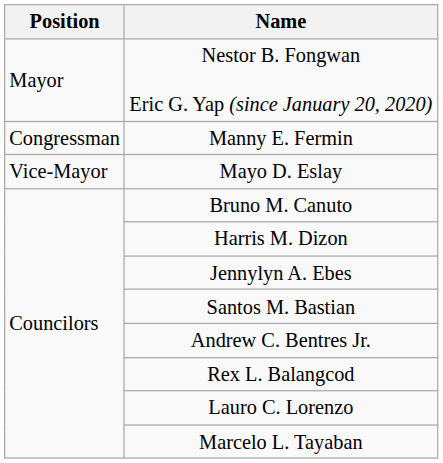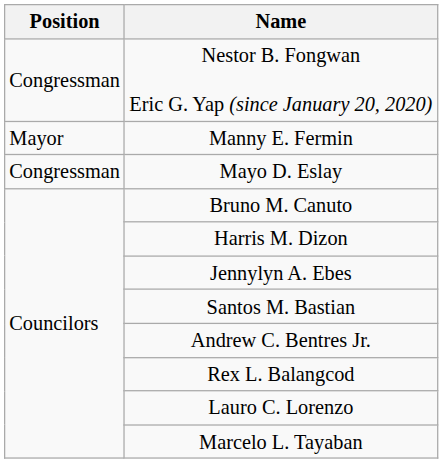Nestor B. Fongwan Eric G. Yap (since January 20, 2020) | Position: Mayor -> Congressman
Manny E. Fermin | Position: Congressman -> Mayor
Mayo D. Eslay | Position: Vice-Mayor -> Congressman
